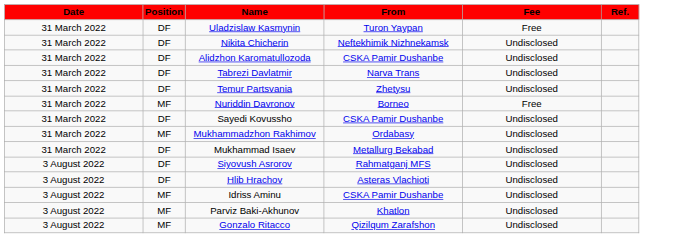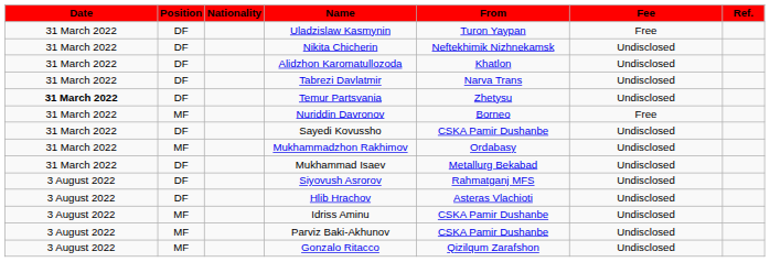+ column: Nationality
Alidzhon Karomatullozoda | From: CSKA Pamir Dushanbe -> Khatlon
Temur Partsvania | Date: normal -> bold
Parviz Baki-Akhunov | From: Khatlon -> CSKA Pamir Dushanbe
